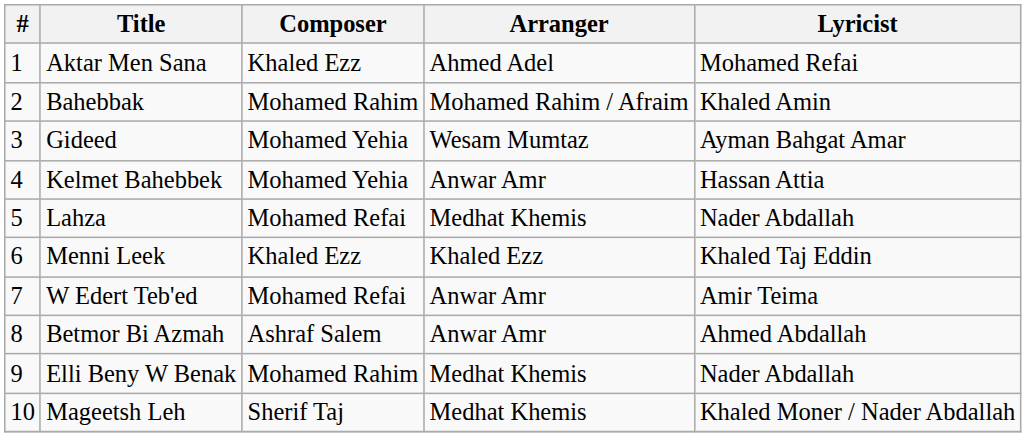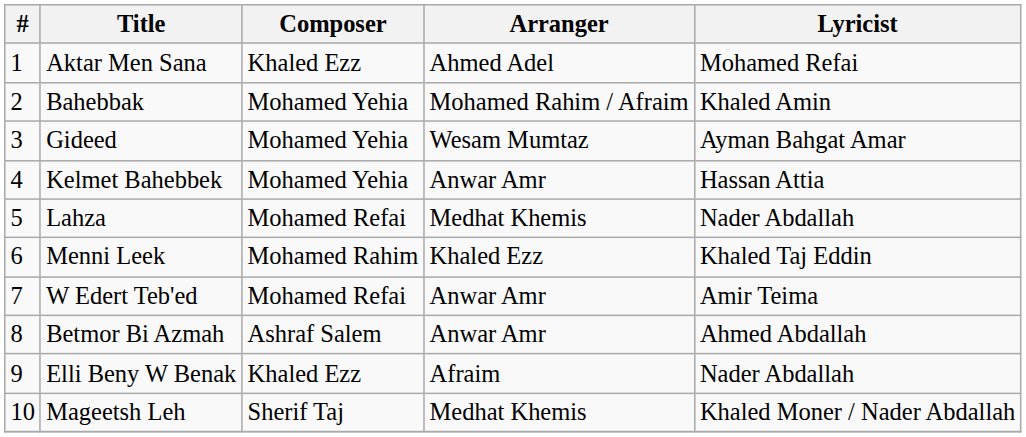Bahebbak | Composer: Mohamed Rahim -> Mohamed Yehia
Menni Leek | Composer: Khaled Ezz -> Mohamed Rahim
Elli Beny W Benak | Composer: Mohamed Rahim -> Khaled Ezz
Elli Beny W Benak | Arranger: Medhat Khemis -> Afraim
